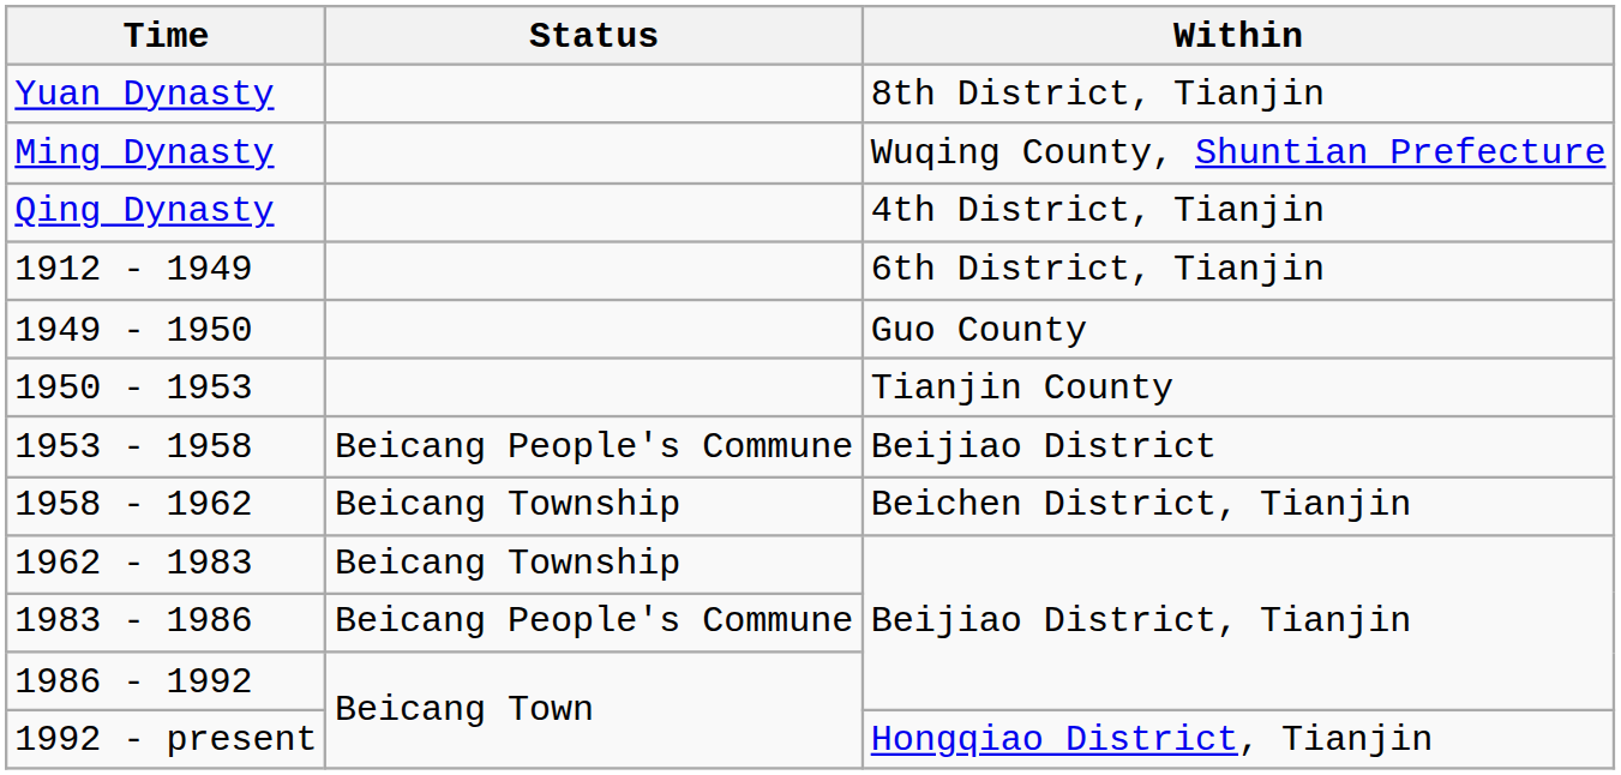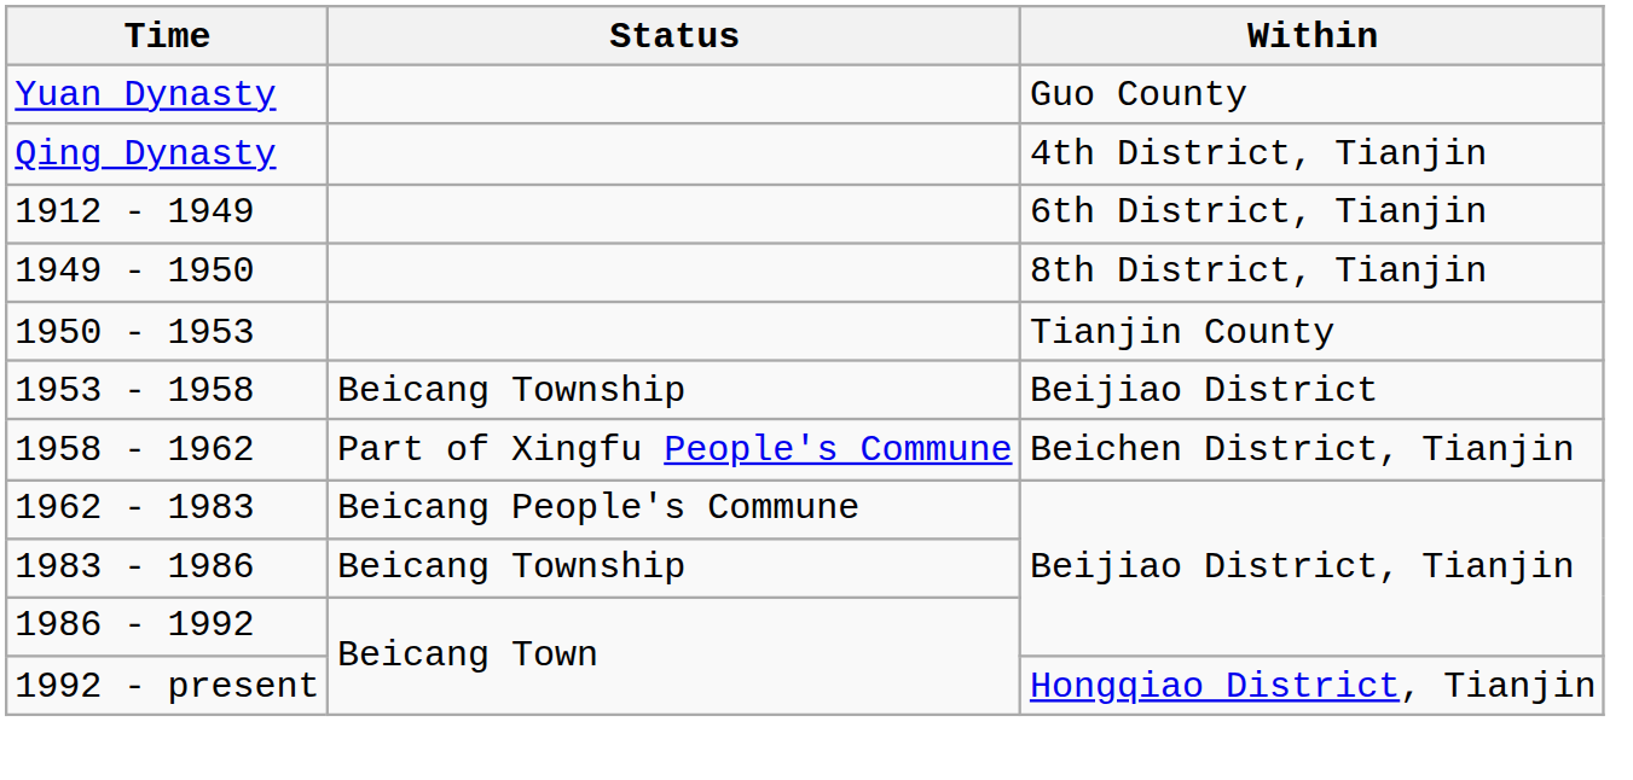Yuan Dynasty | Within: 8th District, Tianjin -> Guo County
- row: Ming Dynasty | Wuqing County, Shuntian Prefecture
1949 - 1950 | Within: Guo County -> 8th District, Tianjin
1953 - 1958 | Status: Beicang People's Commune -> Beicang Township
1958 - 1962 | Status: Beicang Township -> Part of Xingfu People's Commune
1962 - 1983 | Status: Beicang Township -> Beicang People's Commune
1983 - 1986 | Status: Beicang People's Commune -> Beicang Township
